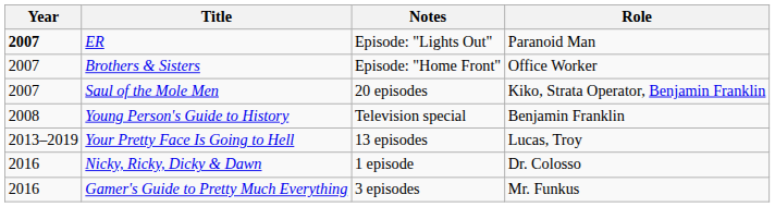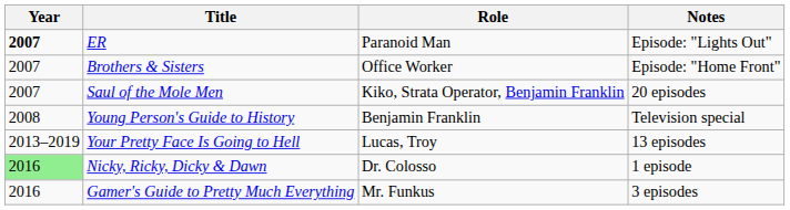columns swapped: Role <-> Notes
Nicky, Ricky, Dicky & Dawn | Year: no background -> lightgreen background
